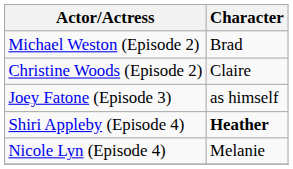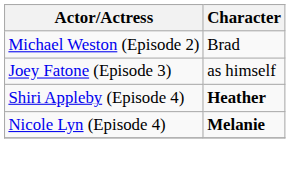- row: Christine Woods (Episode 2) | Claire
Nicole Lyn (Episode 4) | Character: normal -> bold
